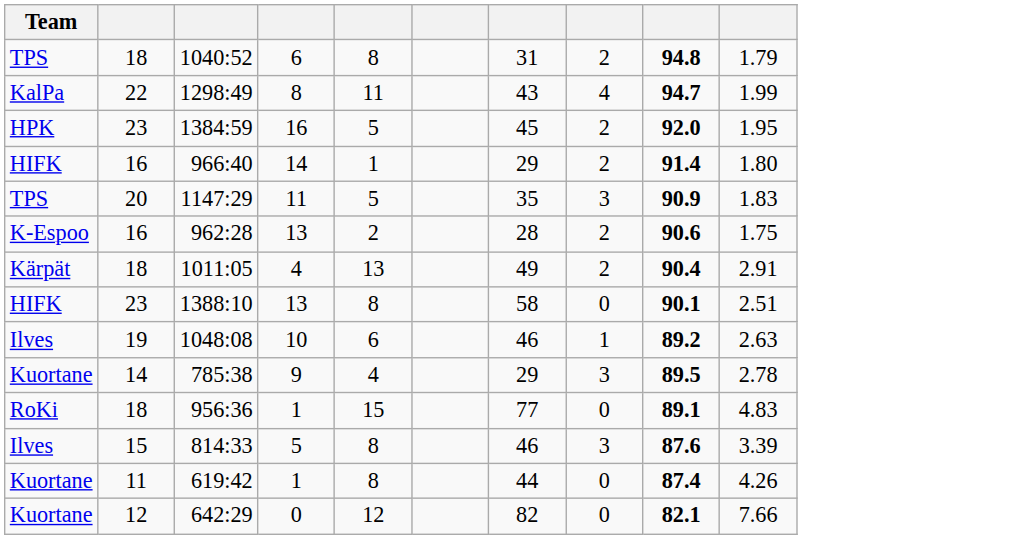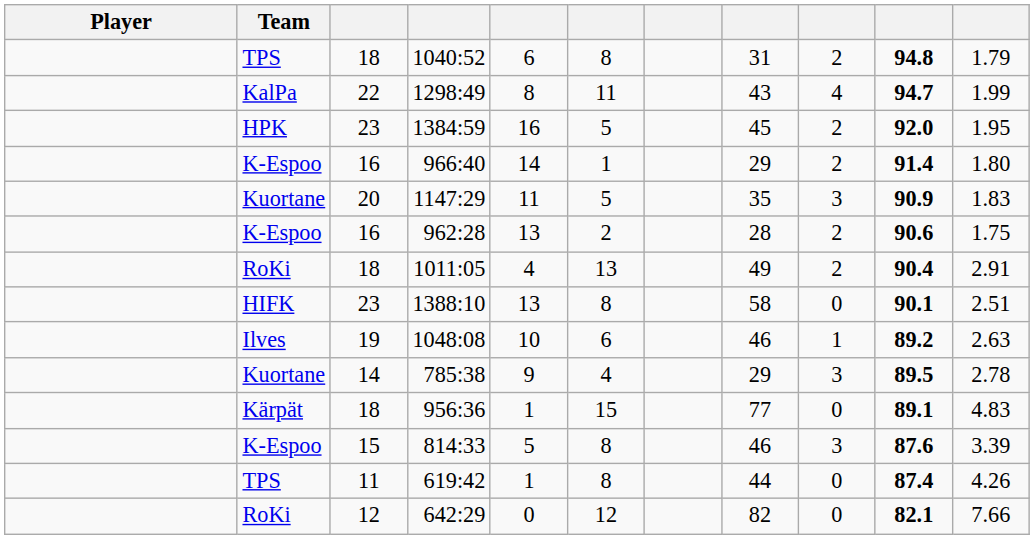+ column: Player
966:40 | Team: HIFK -> K-Espoo
1147:29 | Team: TPS -> Kuortane
1011:05 | Team: Kärpät -> RoKi
956:36 | Team: RoKi -> Kärpät
814:33 | Team: Ilves -> K-Espoo
619:42 | Team: Kuortane -> TPS
642:29 | Team: Kuortane -> RoKi
